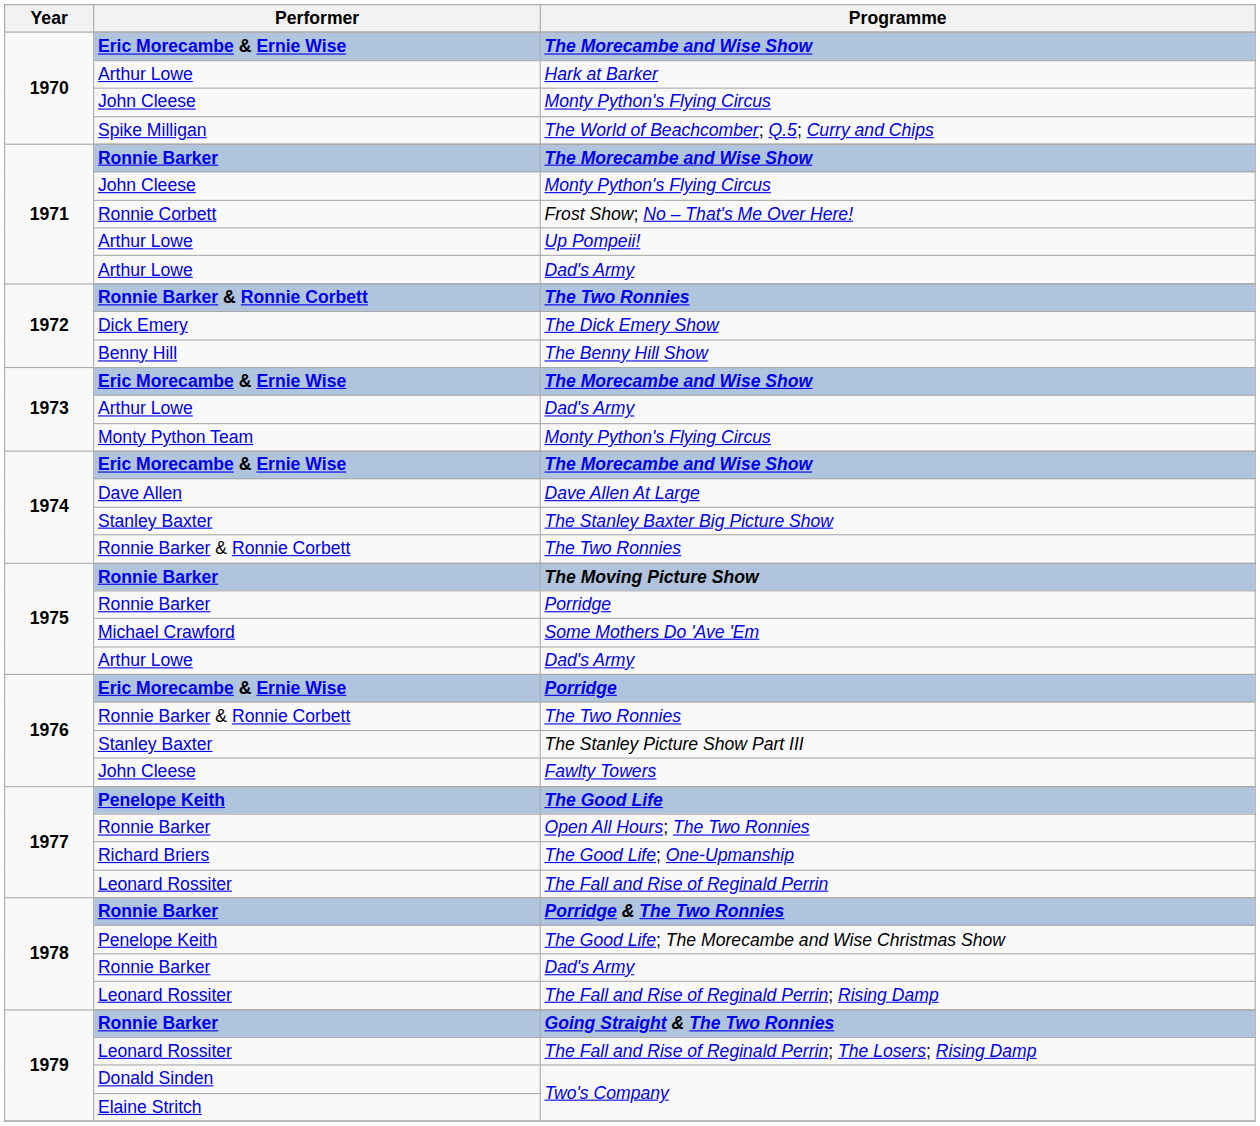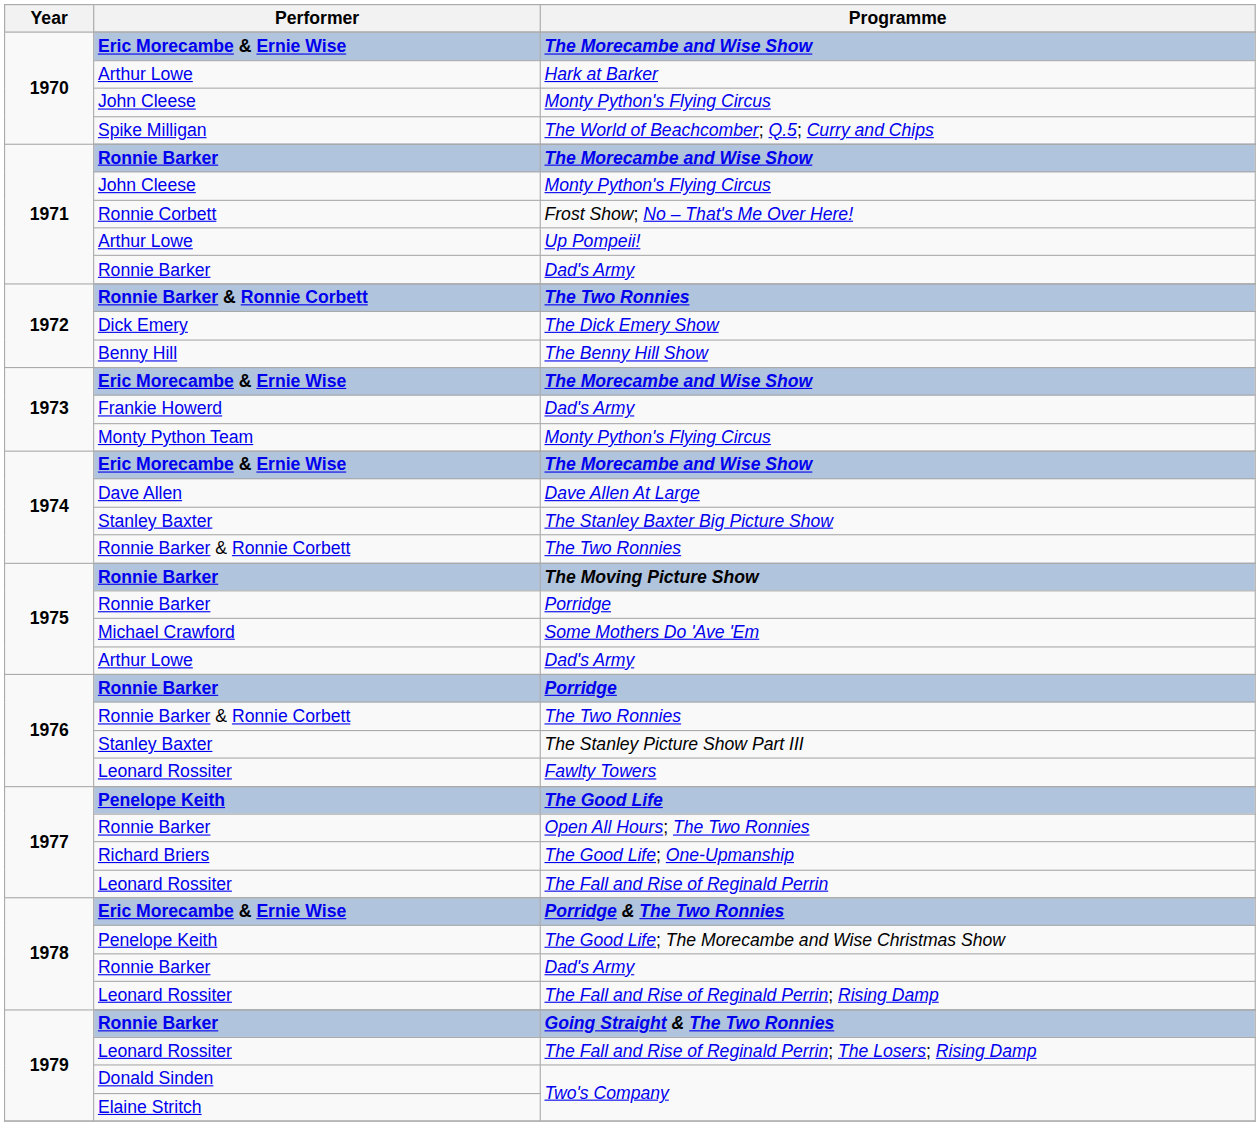1971 / Dad's Army | Performer: Arthur Lowe -> Ronnie Barker
1973 / Dad's Army | Performer: Arthur Lowe -> Frankie Howerd
1976 / Porridge | Performer: Eric Morecambe & Ernie Wise -> Ronnie Barker
Fawlty Towers | Performer: John Cleese -> Leonard Rossiter
Porridge & The Two Ronnies | Performer: Ronnie Barker -> Eric Morecambe & Ernie Wise
